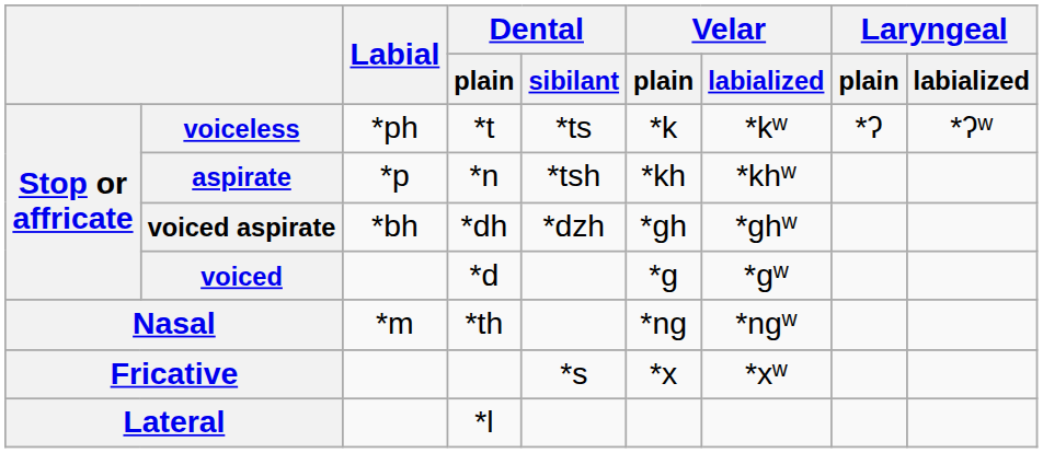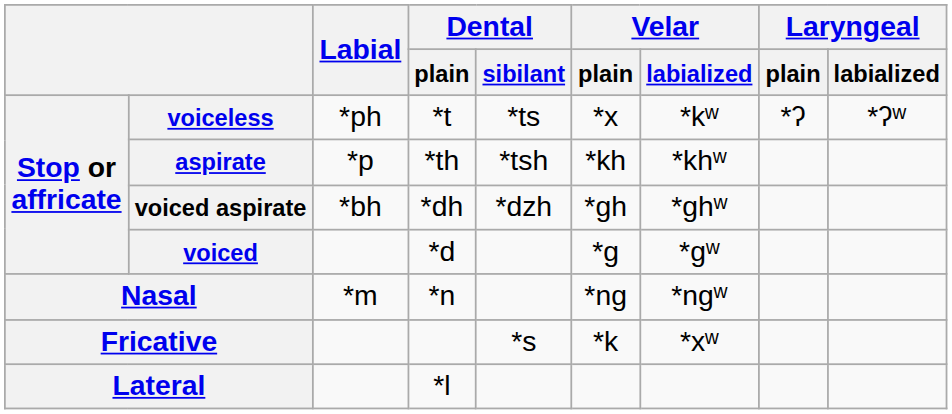voiceless | Velar / plain: *k -> *x
aspirate | Dental / plain: *n -> *th
Nasal | Dental / plain: *th -> *n
Fricative | Velar / plain: *x -> *k
